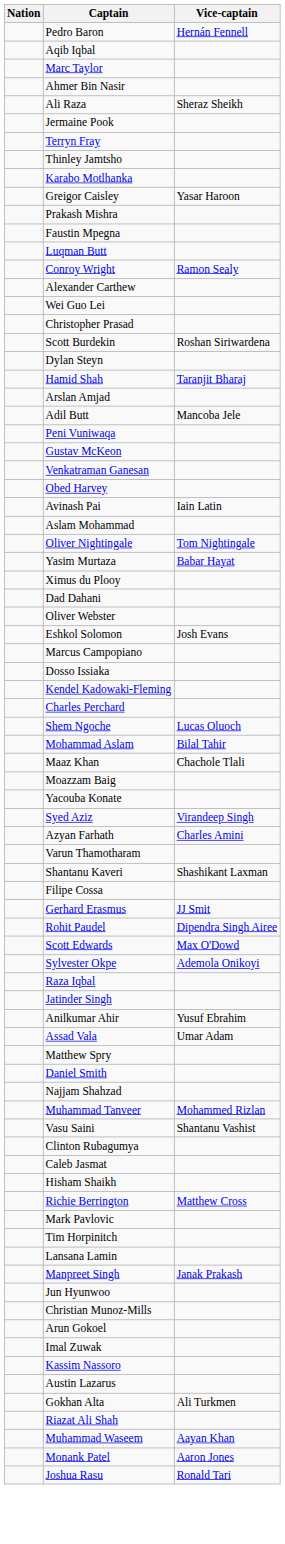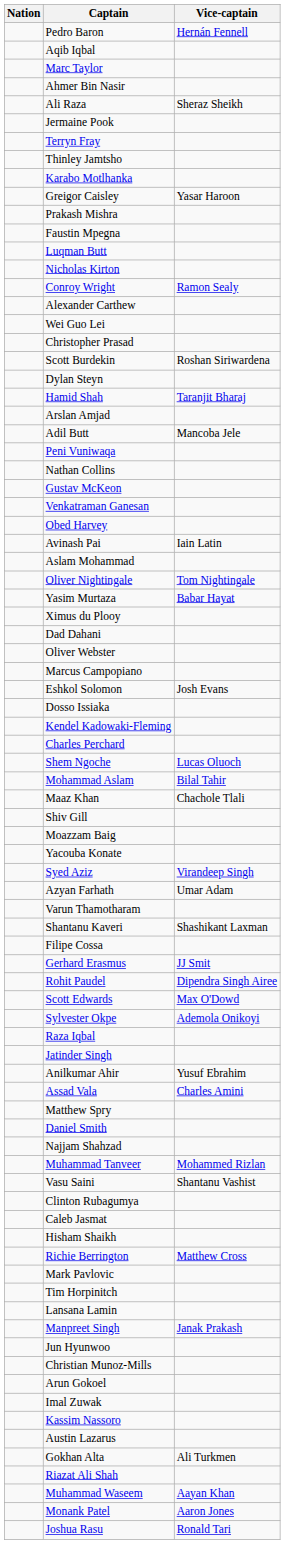+ row: Nicholas Kirton
+ row: Nathan Collins
rows swapped: Eshkol Solomon <-> Marcus Campopiano
+ row: Shiv Gill
Azyan Farhath | Vice-captain: Charles Amini -> Umar Adam
Assad Vala | Vice-captain: Umar Adam -> Charles Amini
